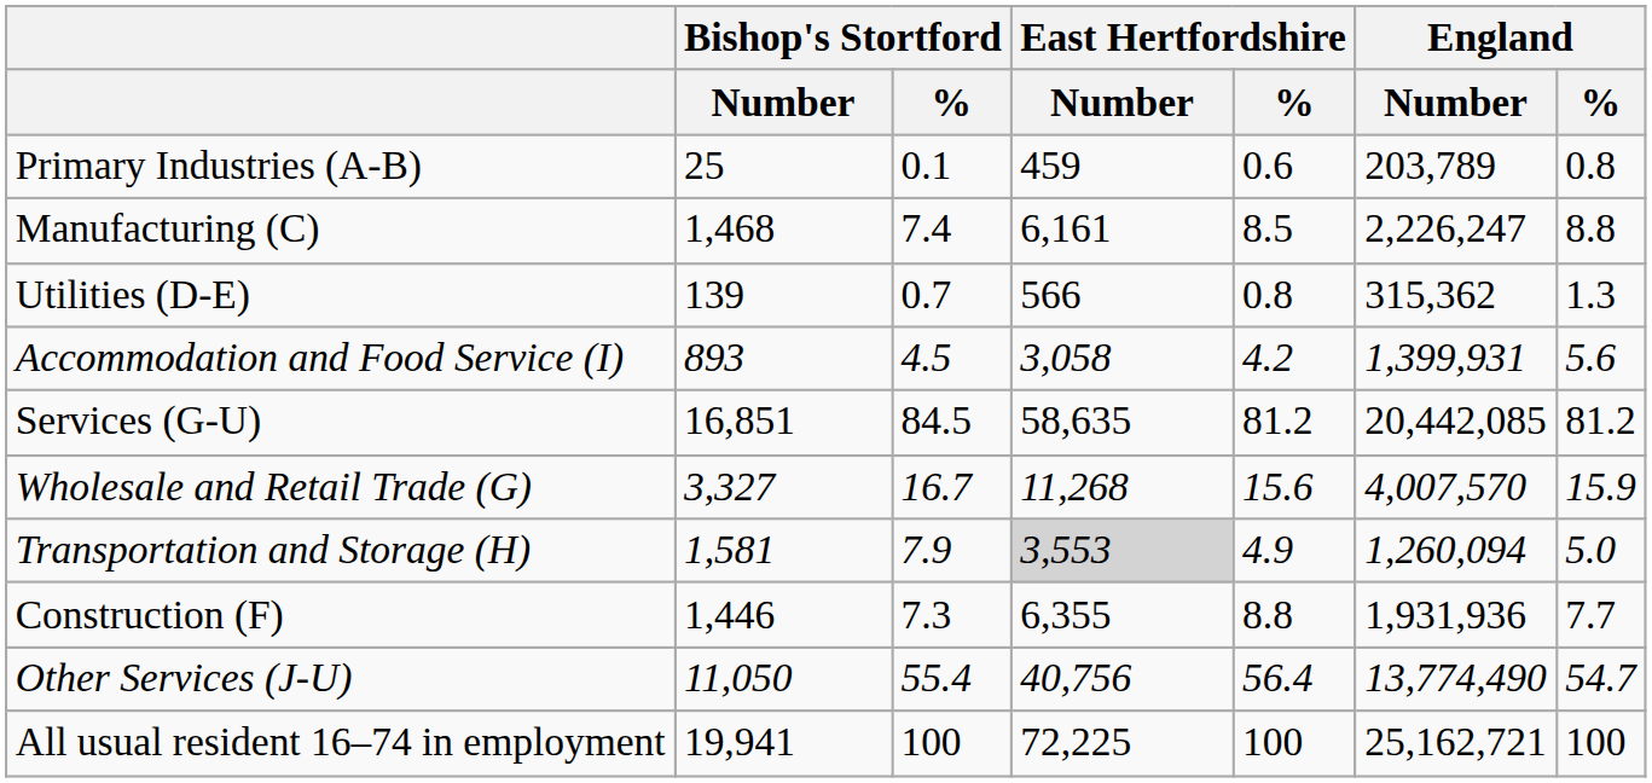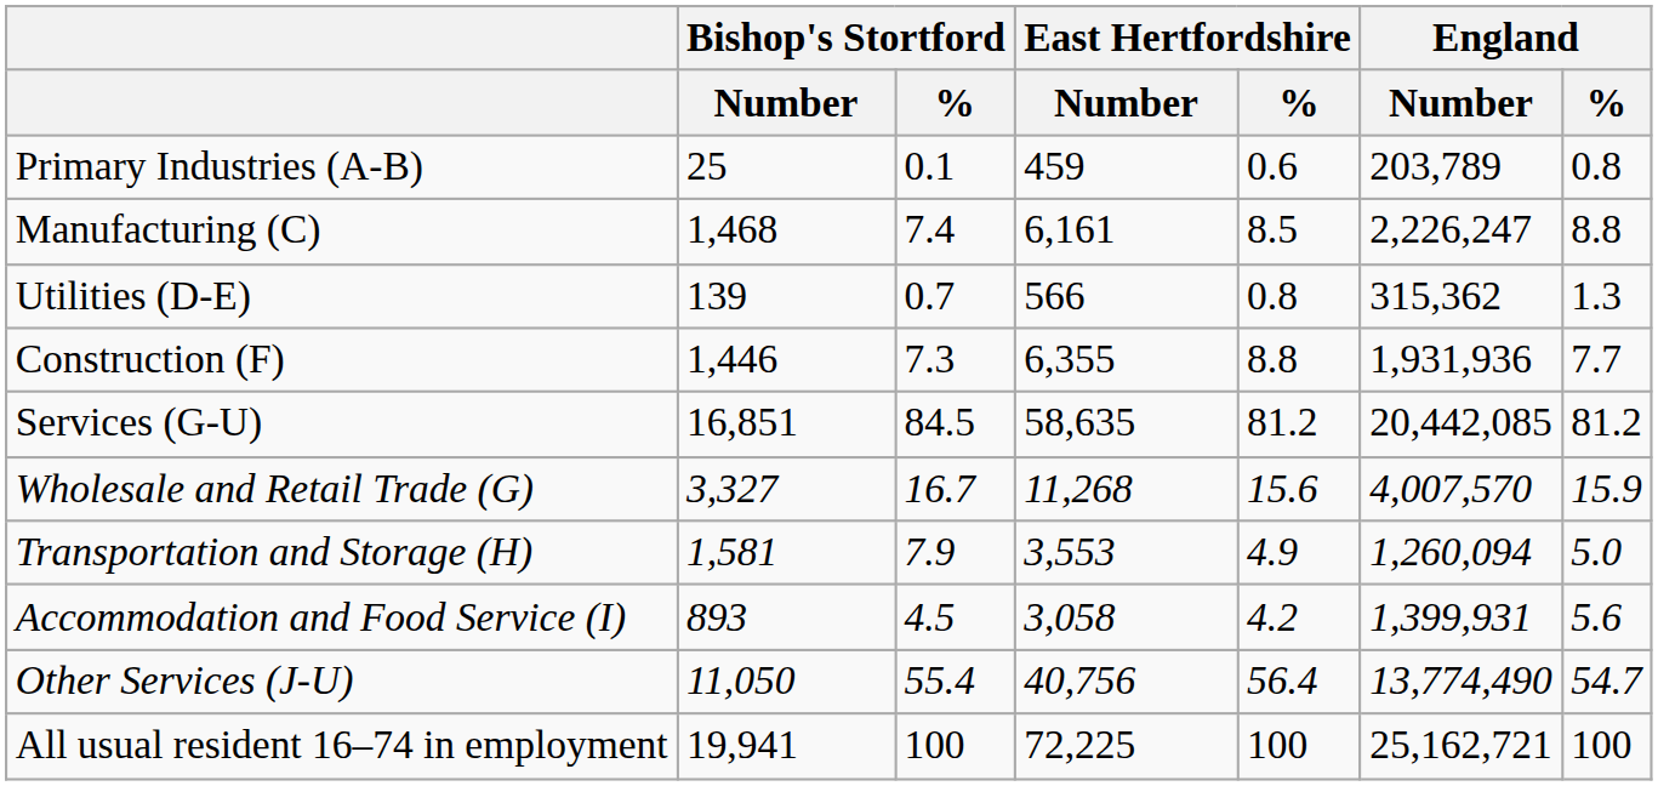rows swapped: Construction (F) <-> Accommodation and Food Service (I)
Transportation and Storage (H) | East Hertfordshire / Number: lightgrey background -> no background
